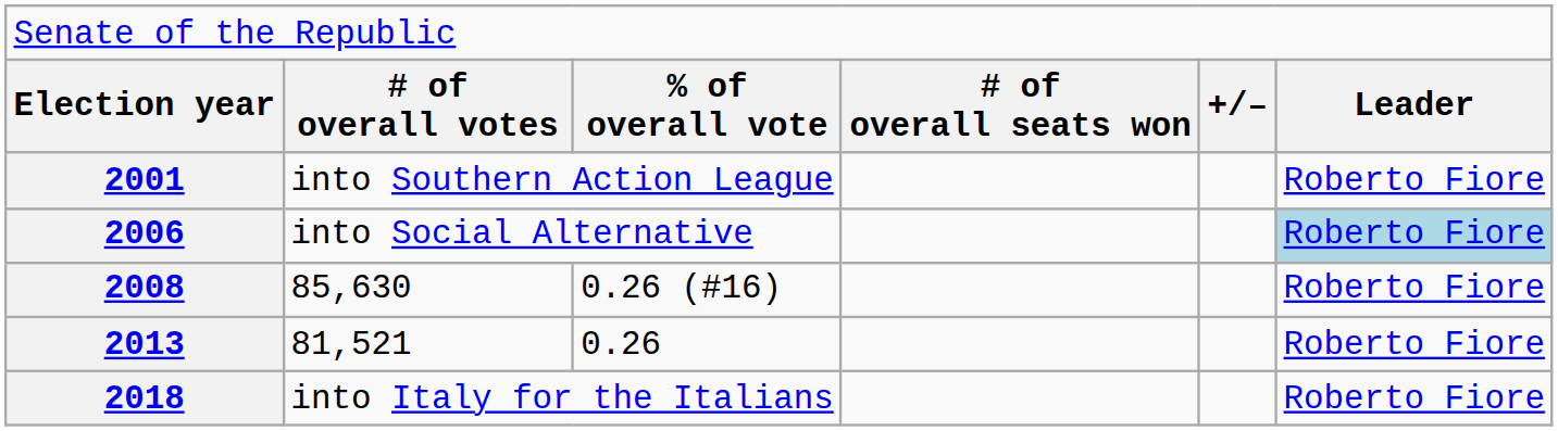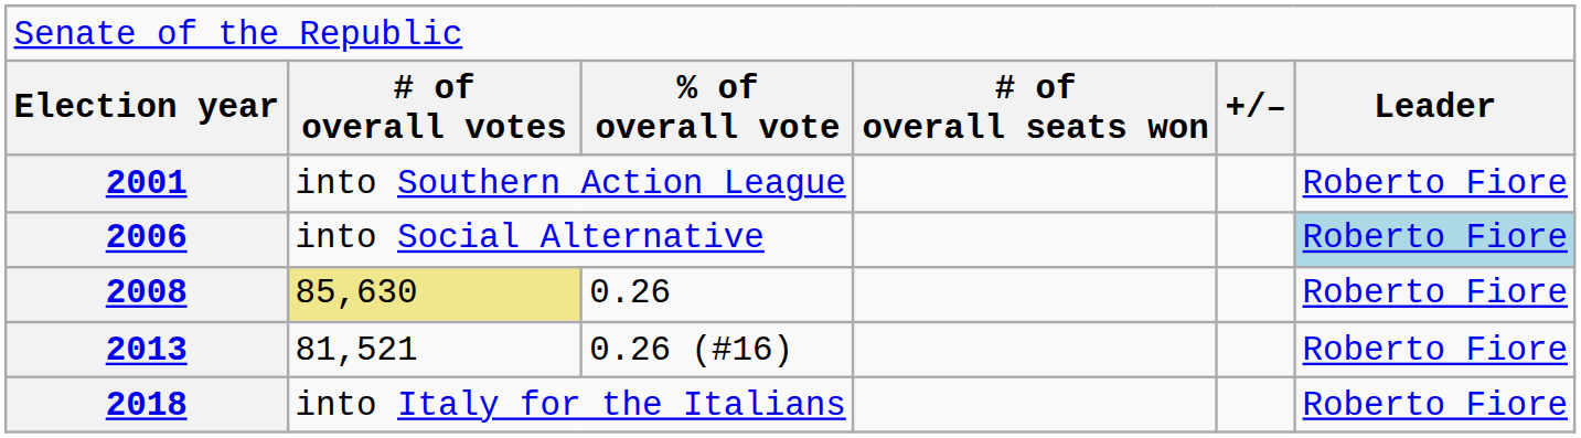2008 | column 2: no background -> khaki background
2008 | column 3: 0.26 (#16) -> 0.26
2013 | column 3: 0.26 -> 0.26 (#16)
